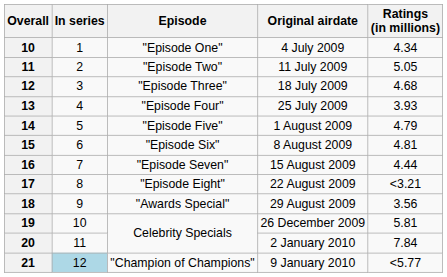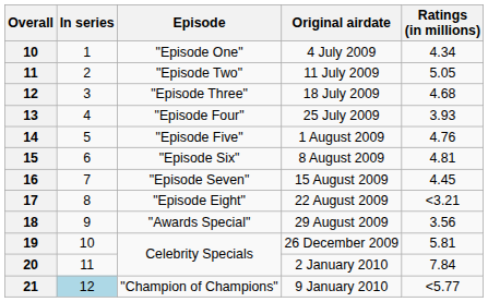1 August 2009 | Ratings (in millions): 4.79 -> 4.76
15 August 2009 | Ratings (in millions): 4.44 -> 4.45
